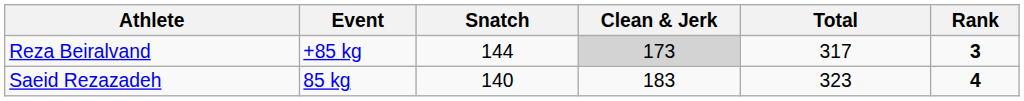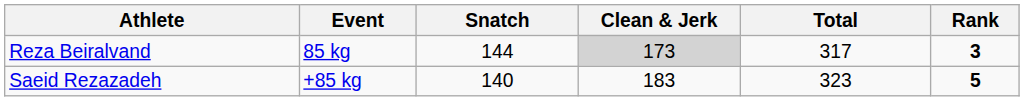Reza Beiralvand | Event: +85 kg -> 85 kg
Saeid Rezazadeh | Event: 85 kg -> +85 kg
Saeid Rezazadeh | Rank: 4 -> 5
